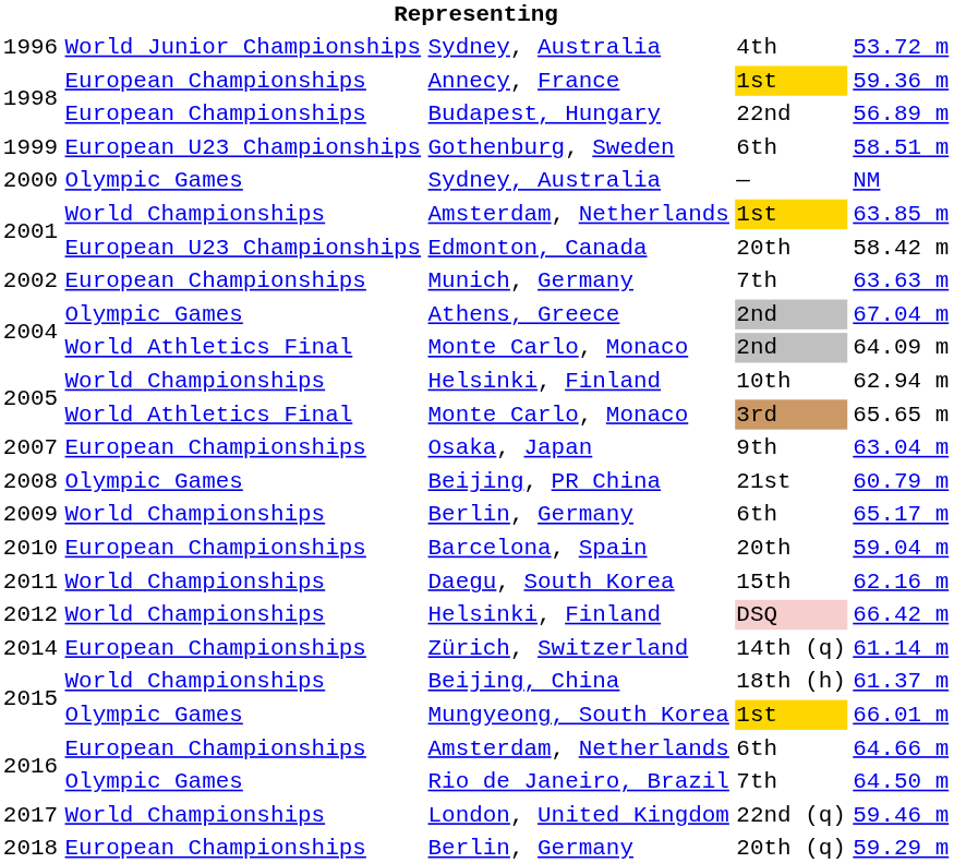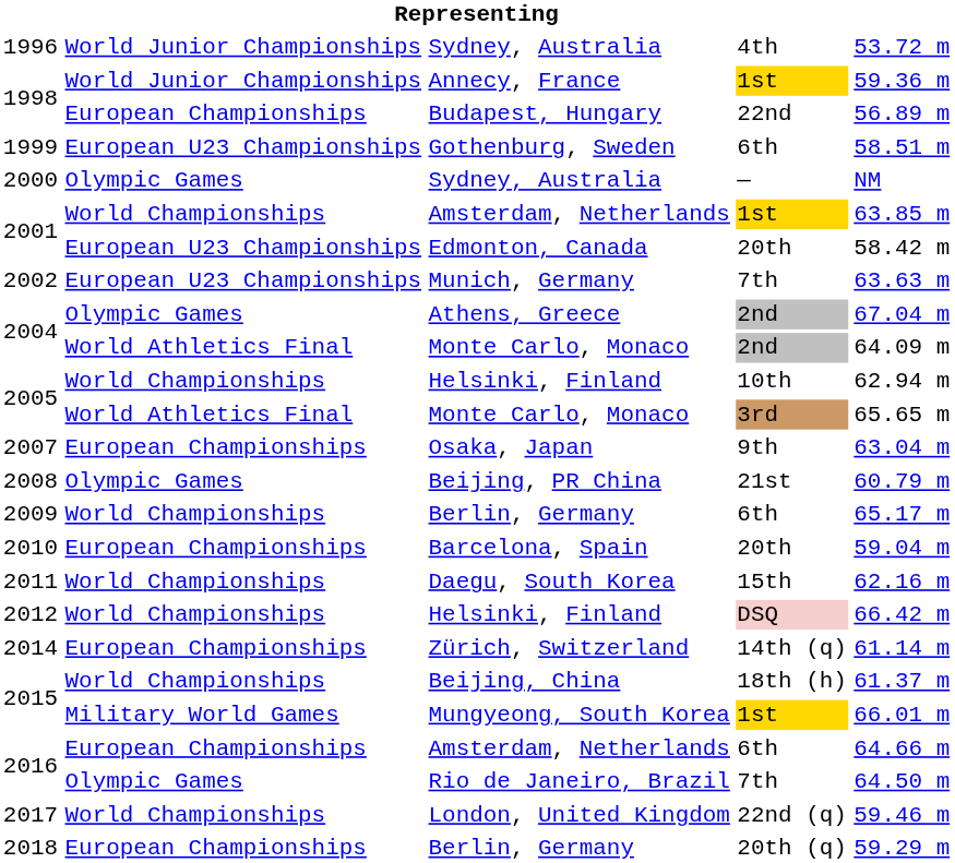Annecy, France | column 2: European Championships -> World Junior Championships
Munich, Germany | column 2: European Championships -> European U23 Championships
Mungyeong, South Korea | column 2: Olympic Games -> Military World Games
